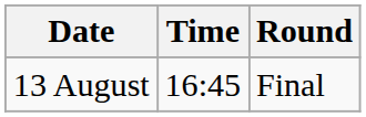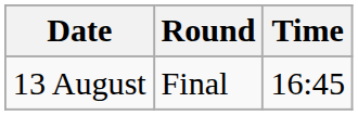columns swapped: Time <-> Round
